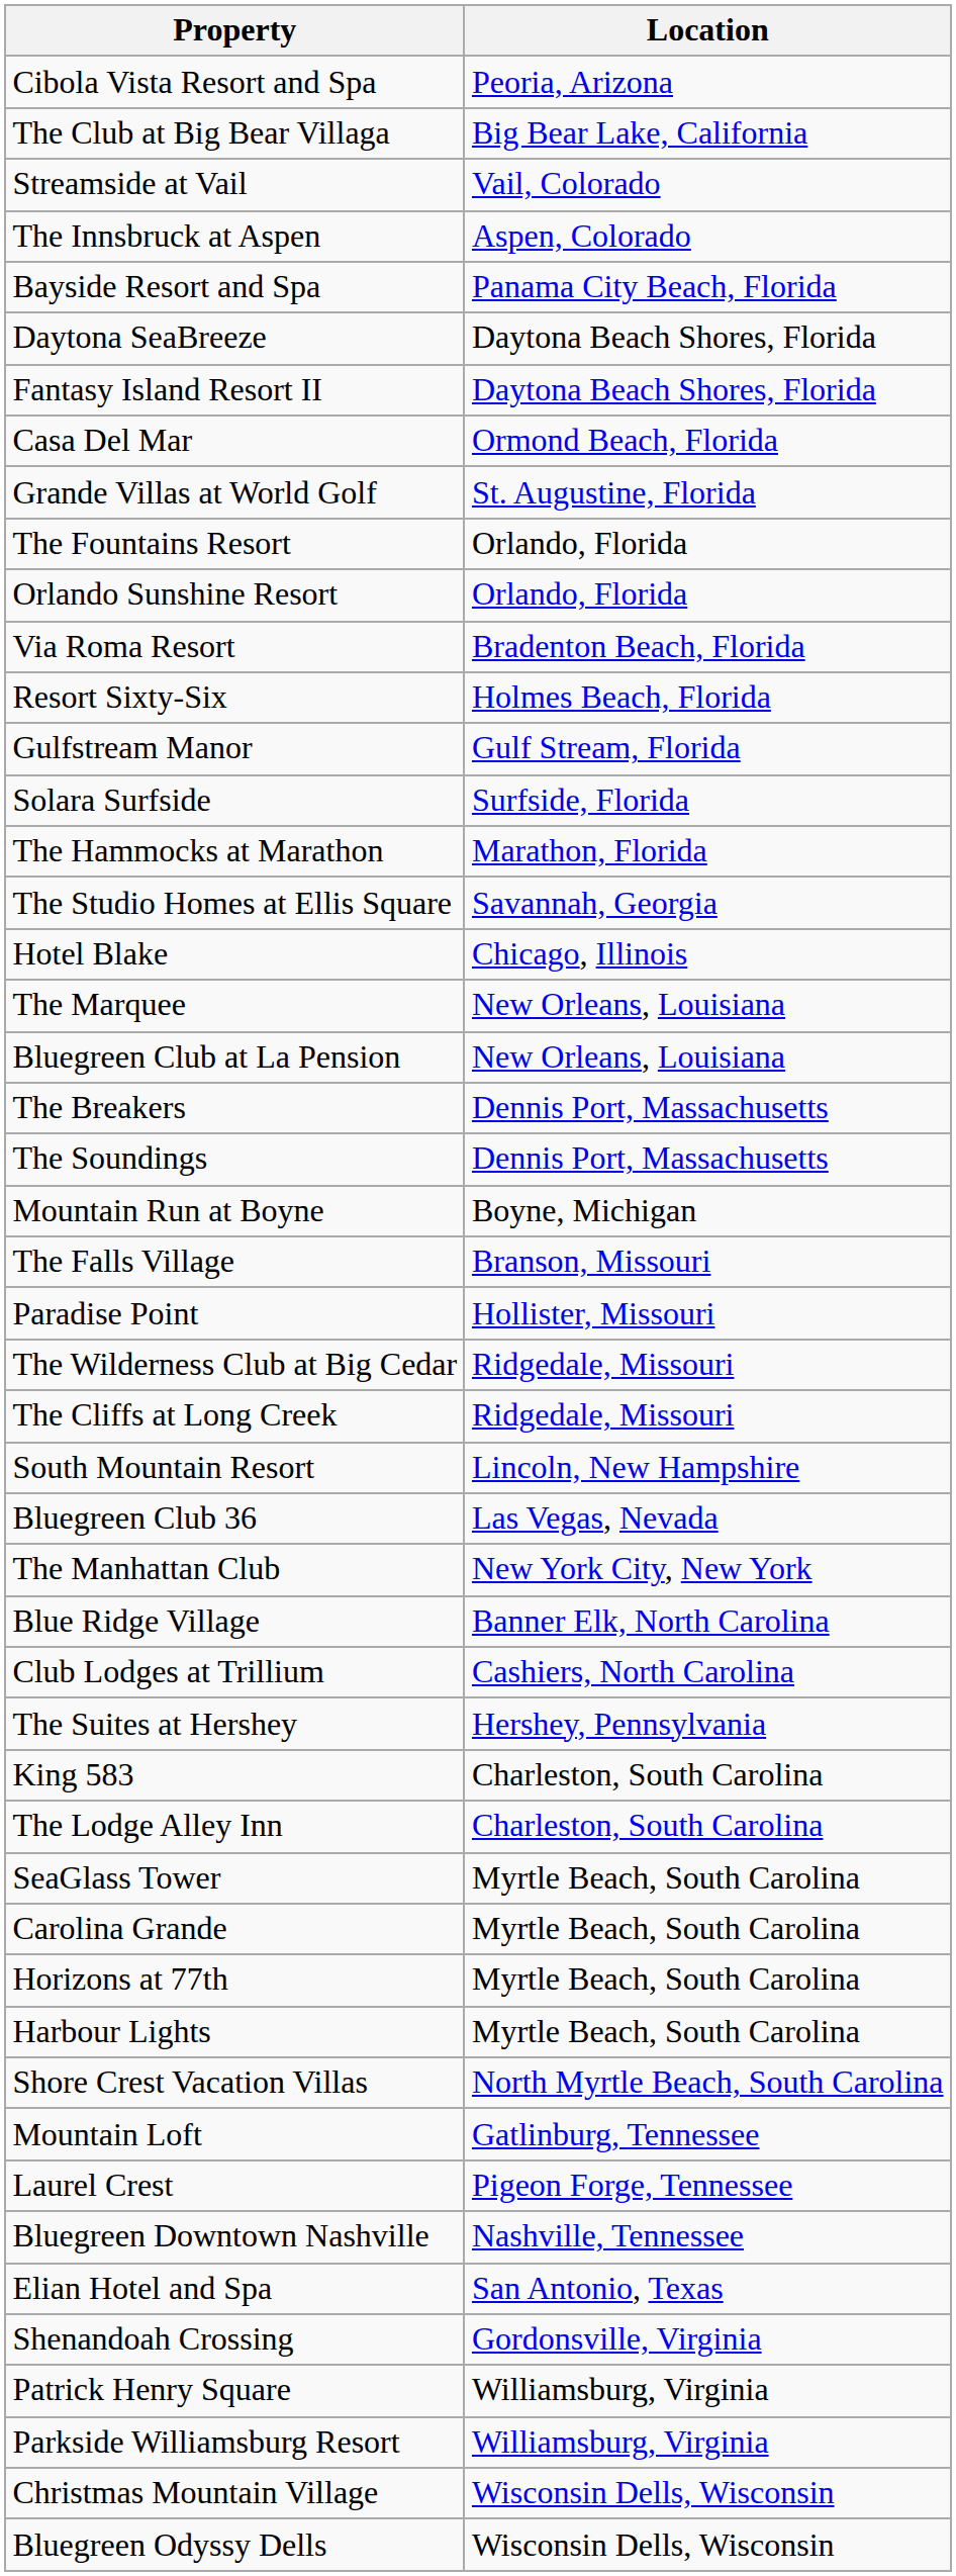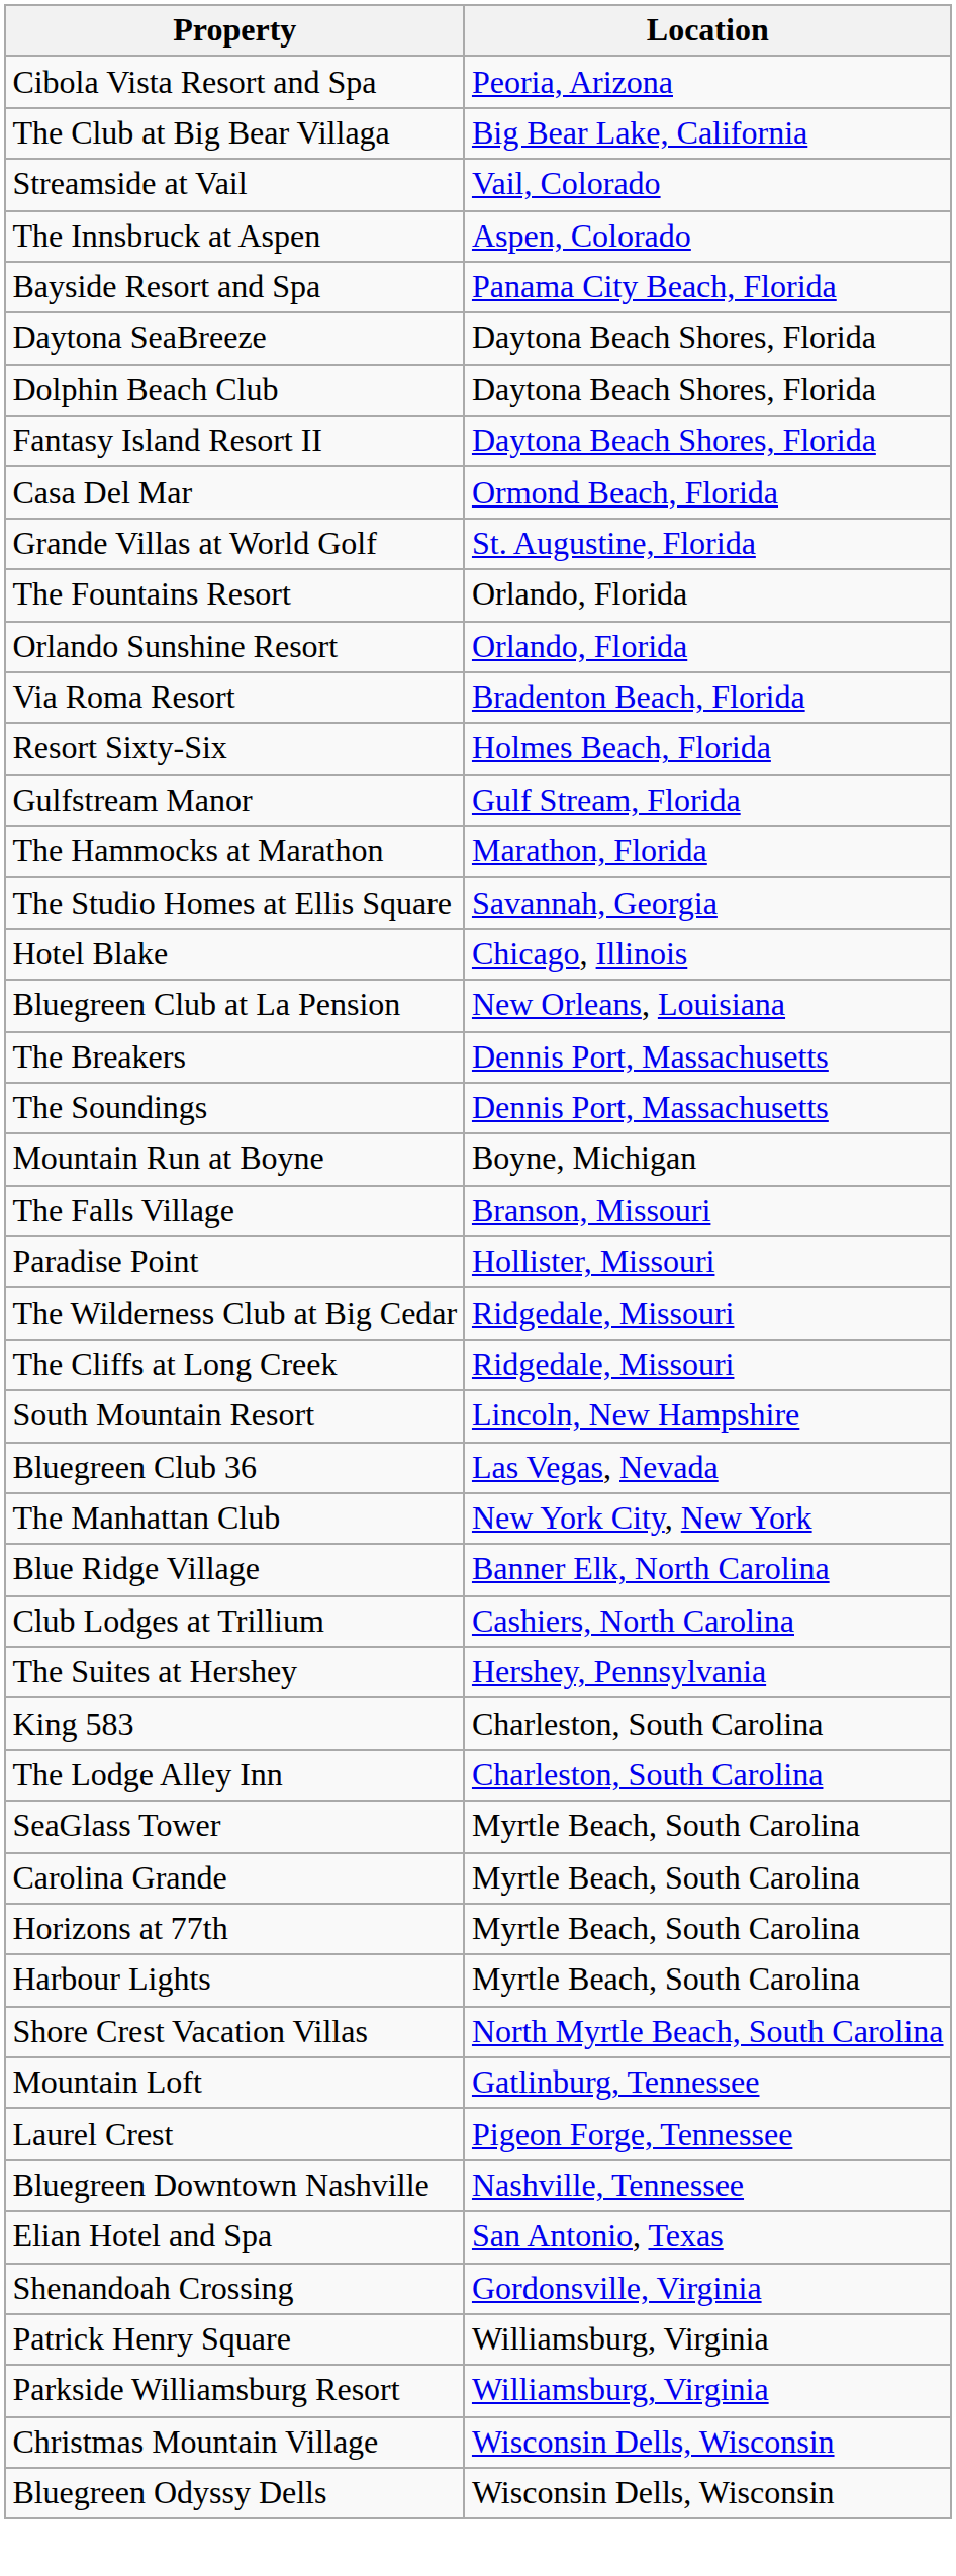+ row: Dolphin Beach Club | Daytona Beach Shores, Florida
- row: Solara Surfside | Surfside, Florida
- row: The Marquee | New Orleans, Louisiana
